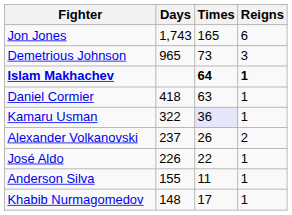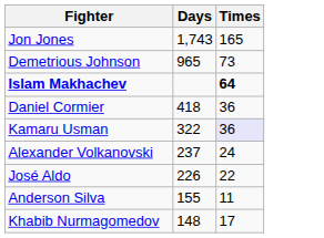- column: Reigns | 6 | 3 | 1 | 1 | 1 | 2 | 1 | 1 | 1
Daniel Cormier | Times: 63 -> 36
Alexander Volkanovski | Times: 26 -> 24
